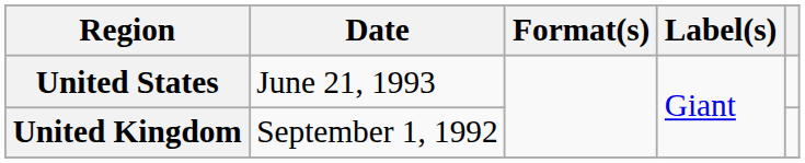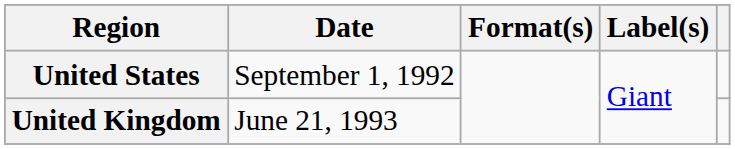United States | Date: June 21, 1993 -> September 1, 1992
United Kingdom | Date: September 1, 1992 -> June 21, 1993
